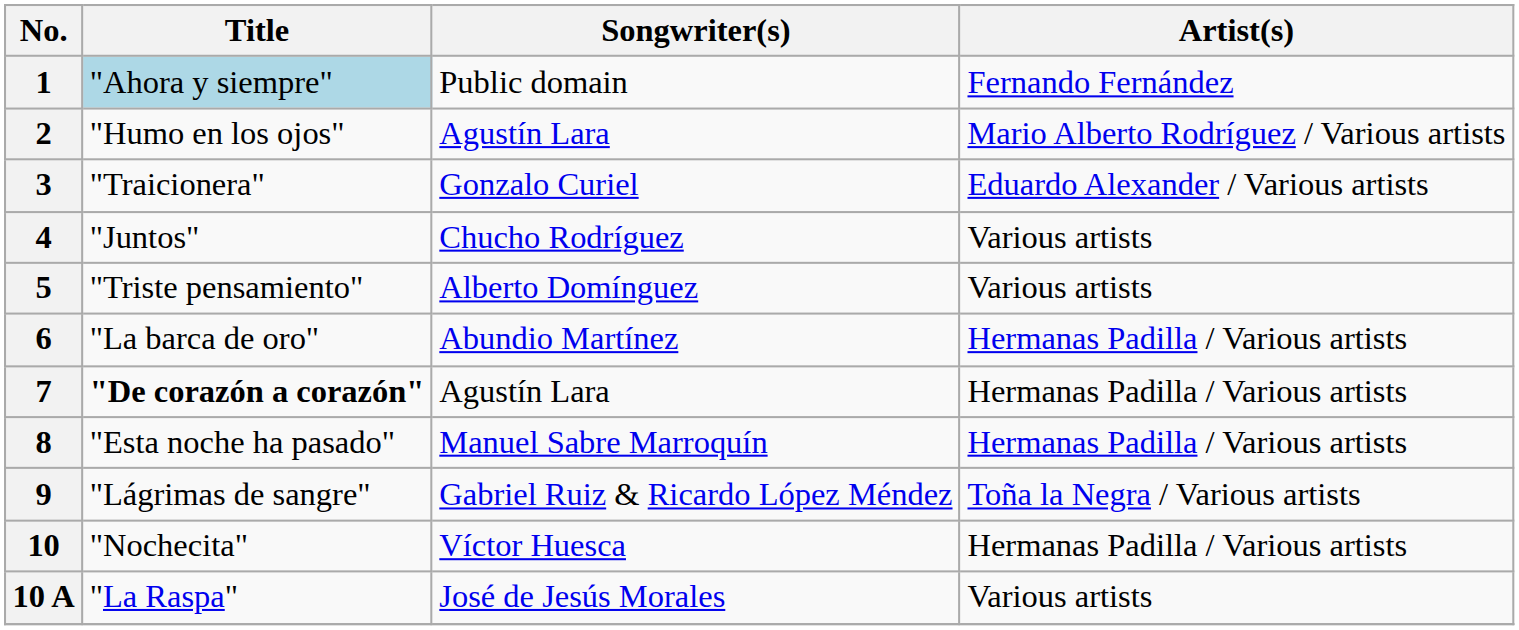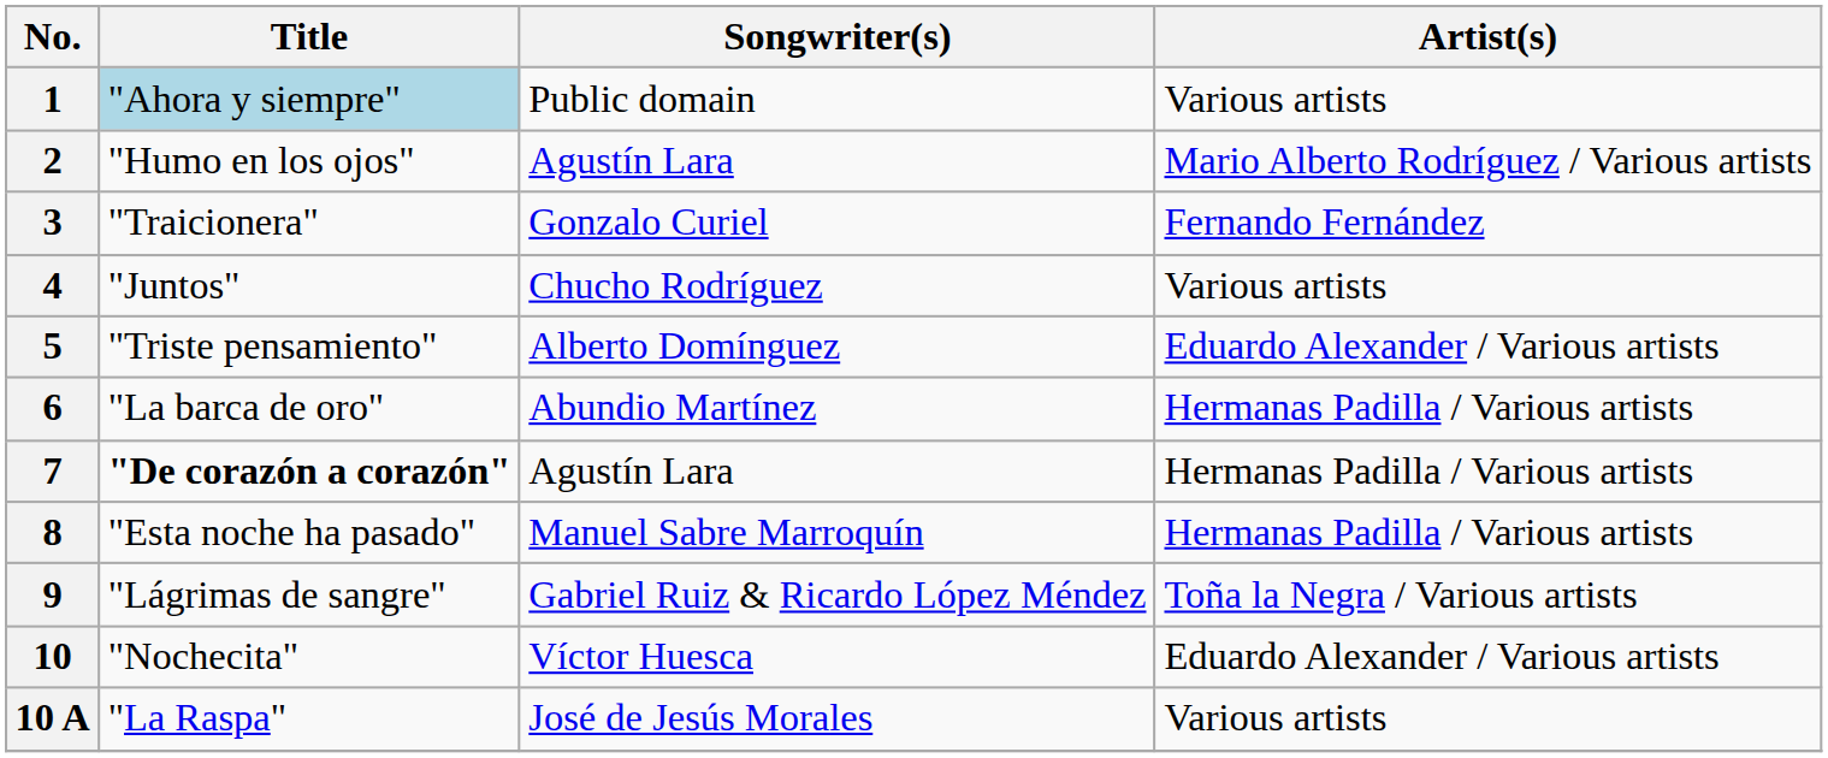1 | Artist(s): Fernando Fernández -> Various artists
3 | Artist(s): Eduardo Alexander / Various artists -> Fernando Fernández
5 | Artist(s): Various artists -> Eduardo Alexander / Various artists
10 | Artist(s): Hermanas Padilla / Various artists -> Eduardo Alexander / Various artists
